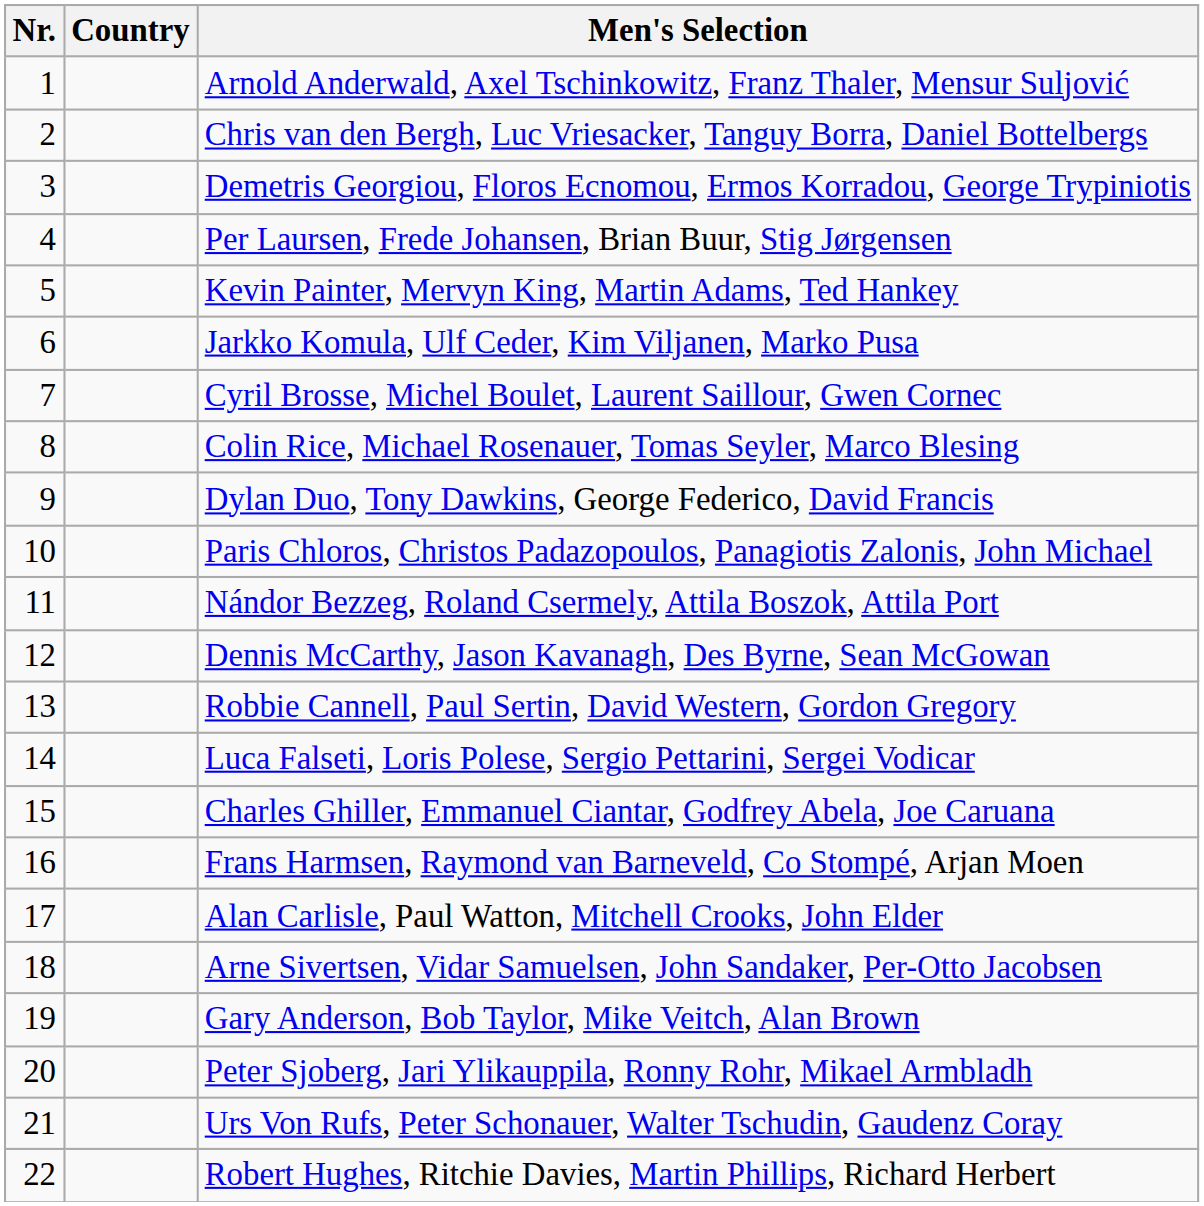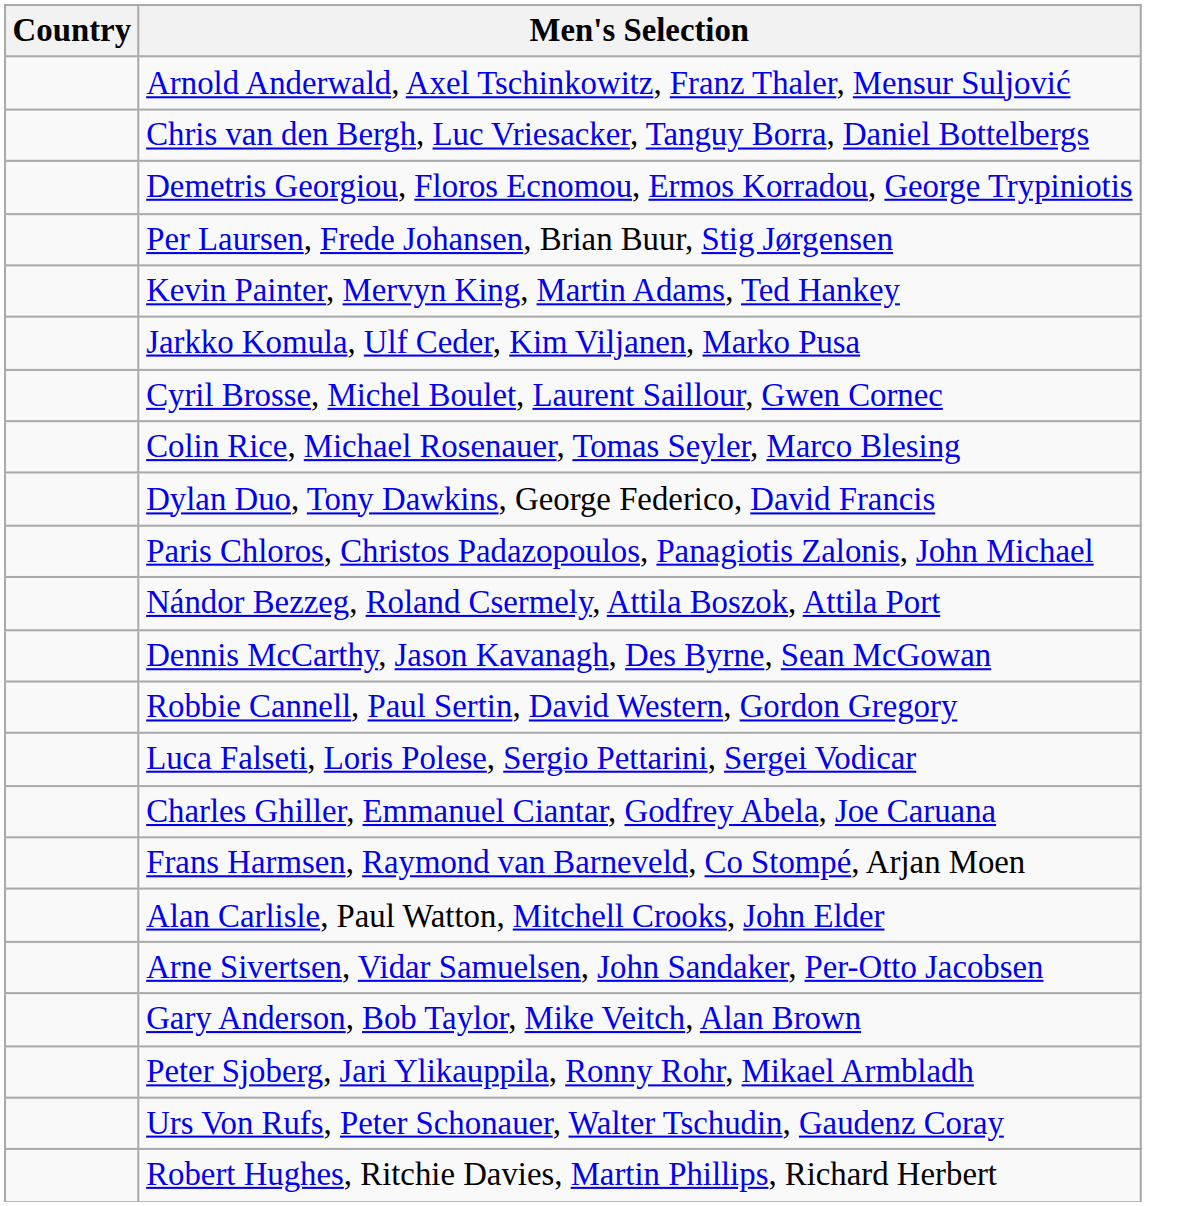- column: Nr. | 1 | 2 | 3 | 4 | 5 | 6 | 7 | 8 | 9 | 10 | 11 | 12 | 13 | 14 | 15 | 16 | 17 | 18 | 19 | 20 | 21 | 22
